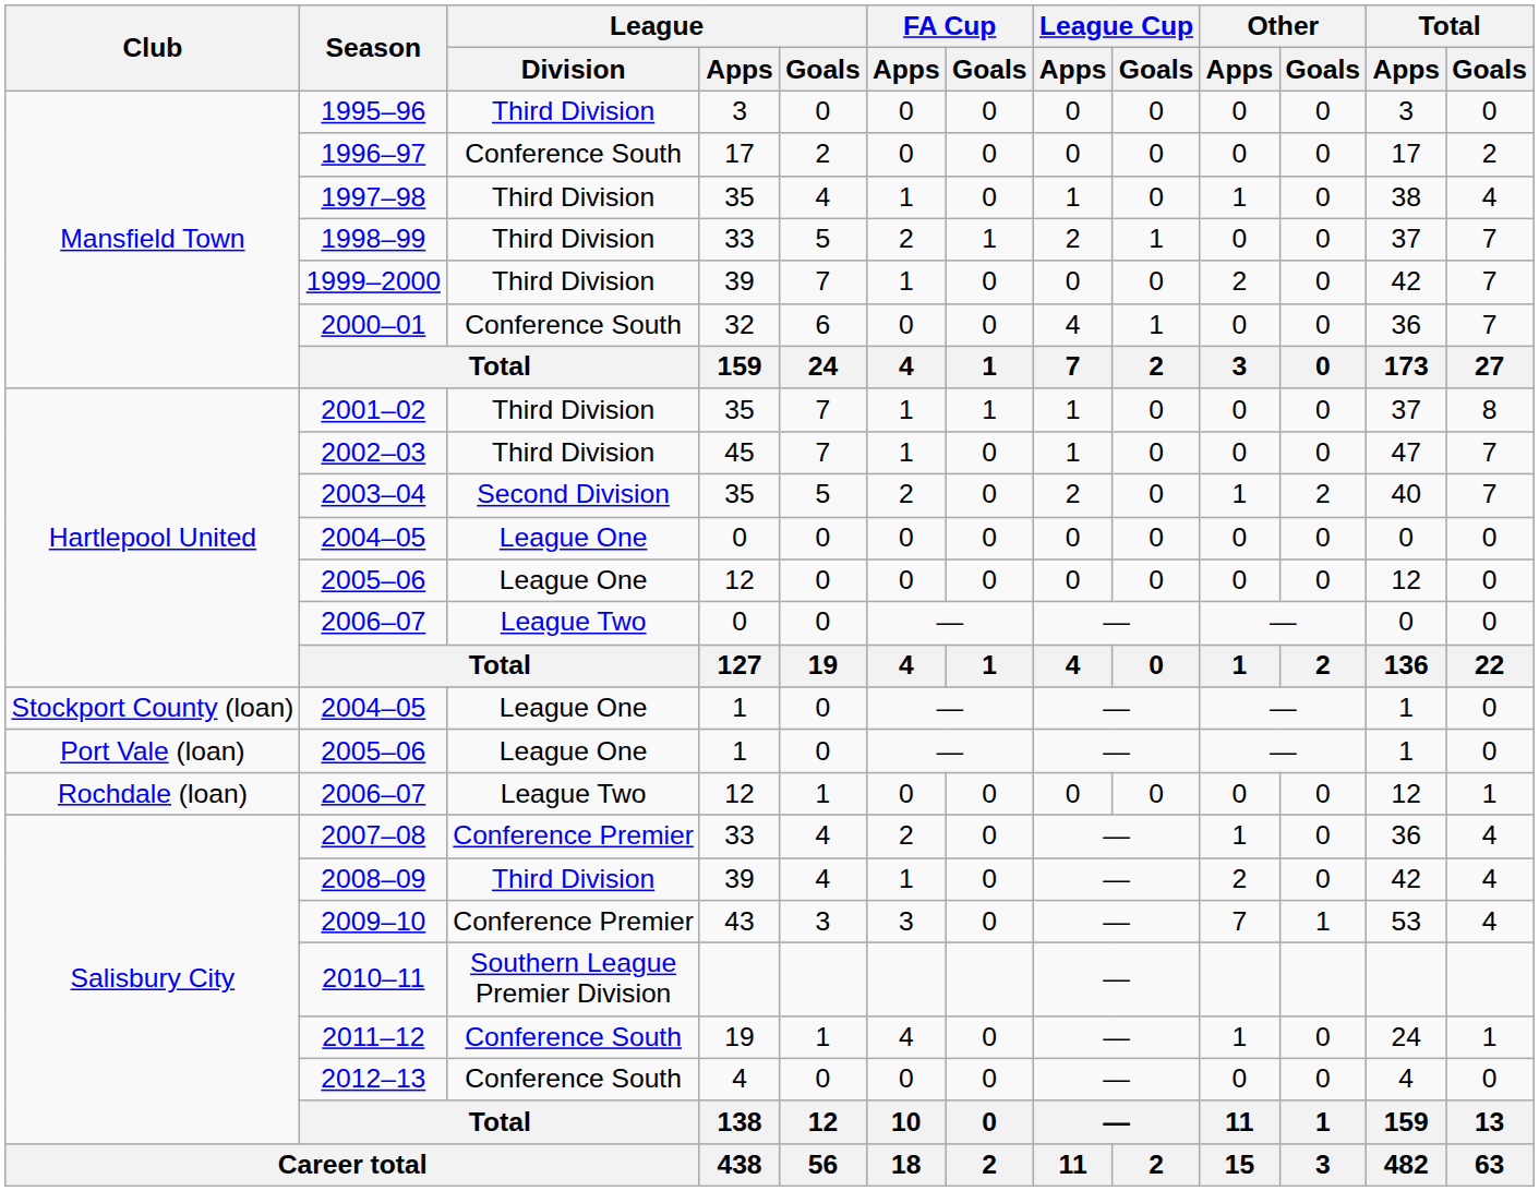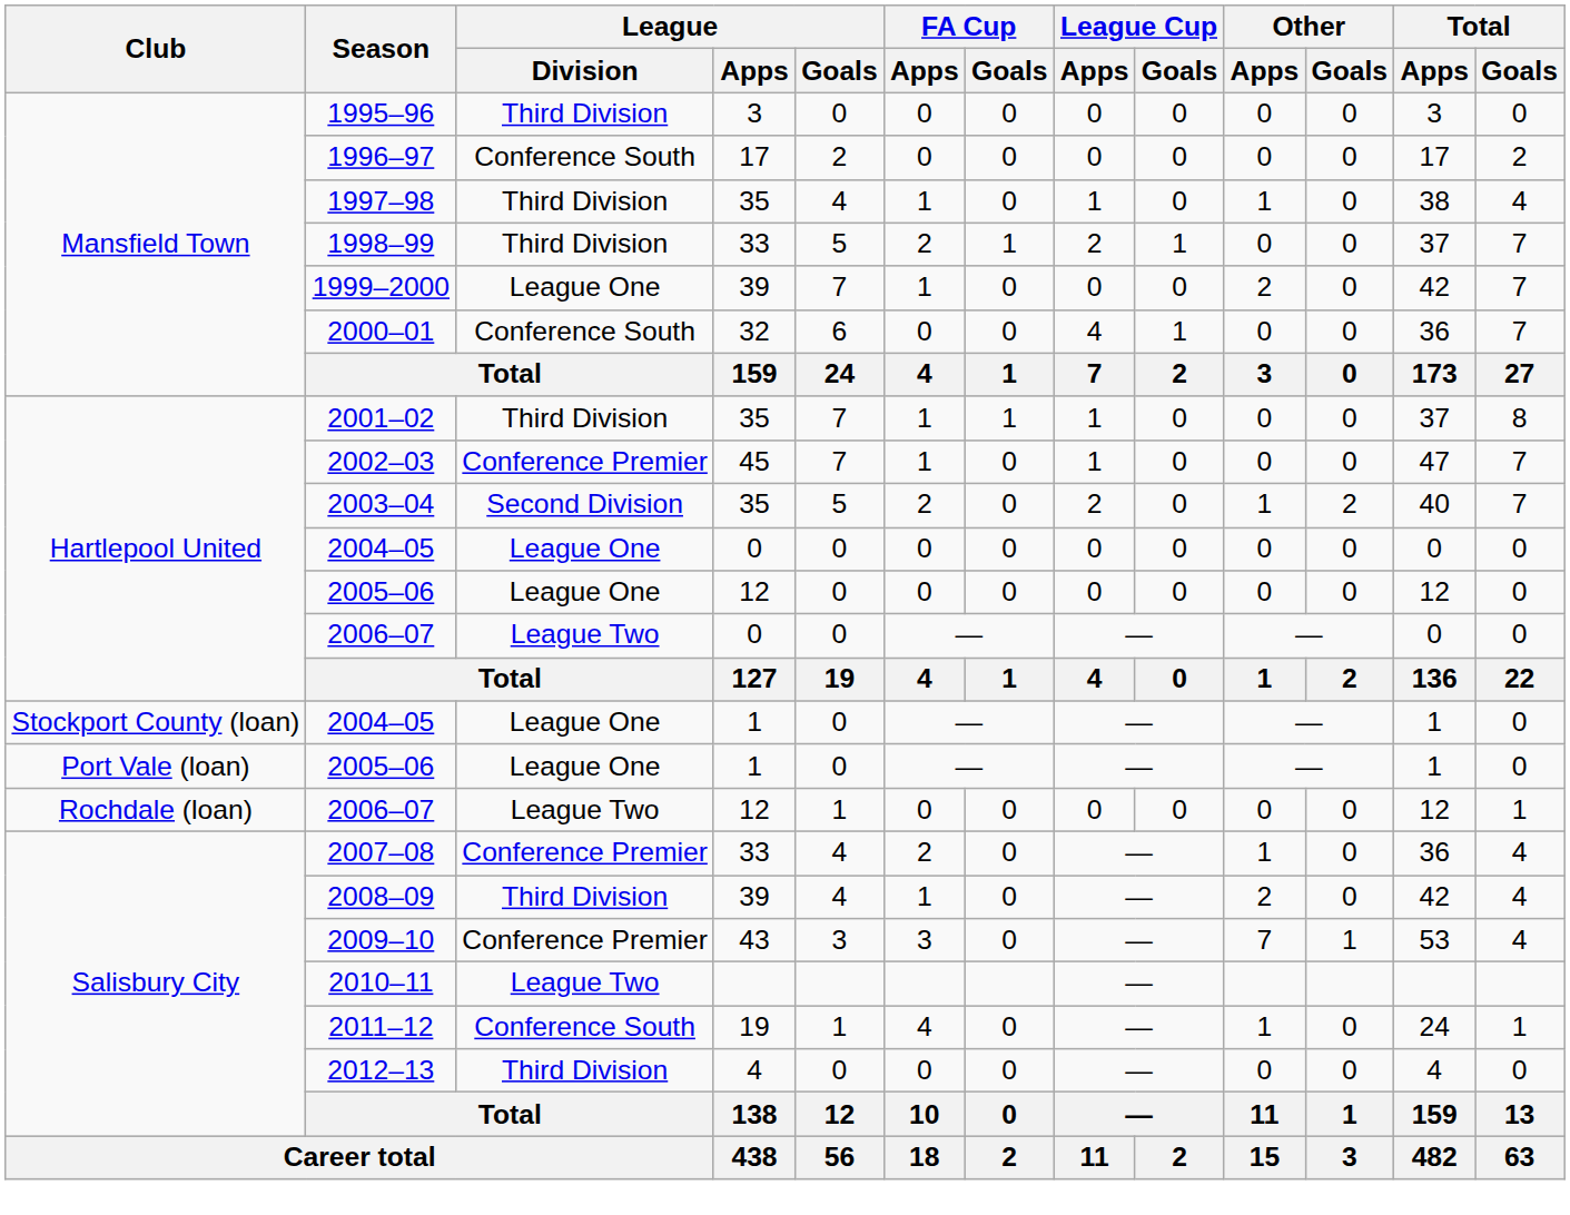1999–2000 | League / Division: Third Division -> League One
2002–03 | League / Division: Third Division -> Conference Premier
2010–11 | League / Division: Southern League Premier Division -> League Two
2012–13 | League / Division: Conference South -> Third Division
